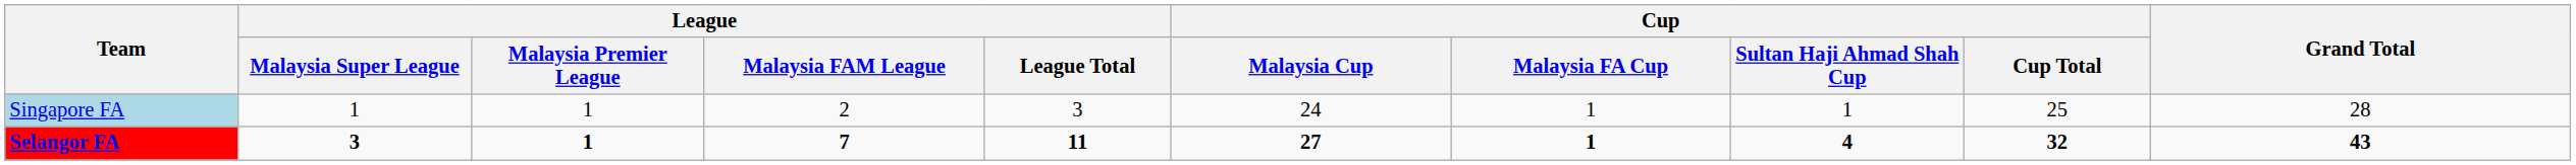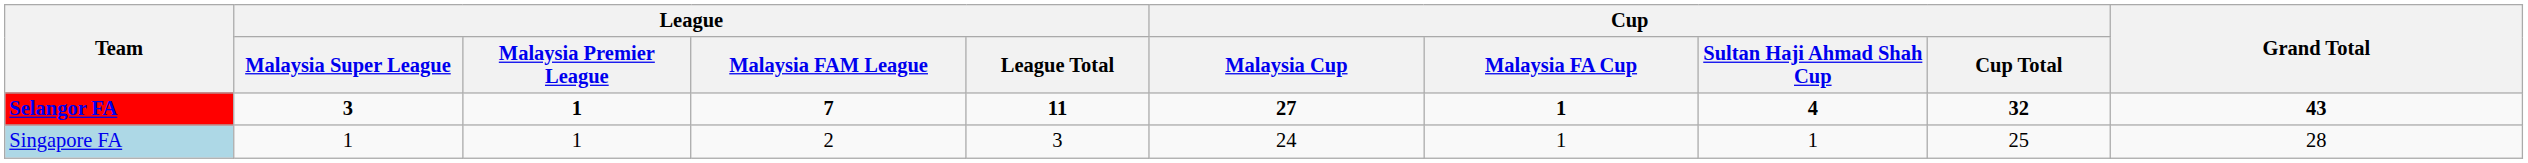rows swapped: Singapore FA <-> Selangor FA
